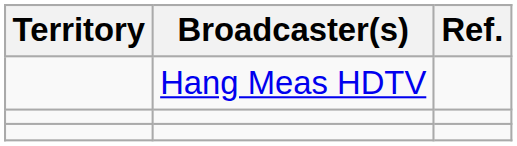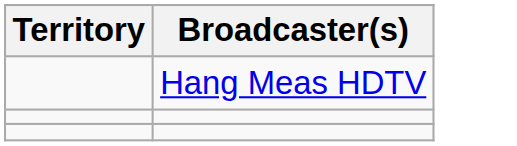- column: Ref.
